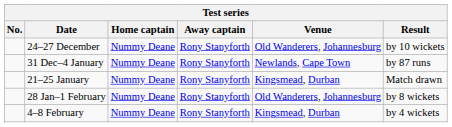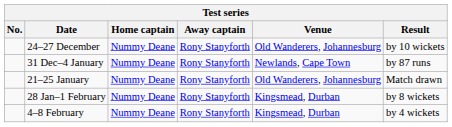21–25 January | Venue: Kingsmead, Durban -> Old Wanderers, Johannesburg
28 Jan–1 February | Venue: Old Wanderers, Johannesburg -> Kingsmead, Durban
